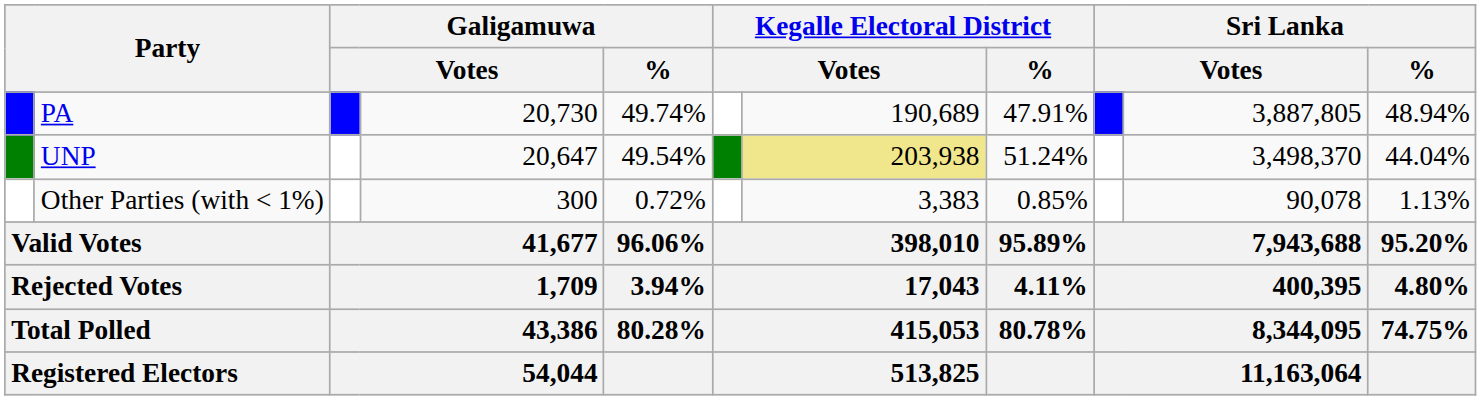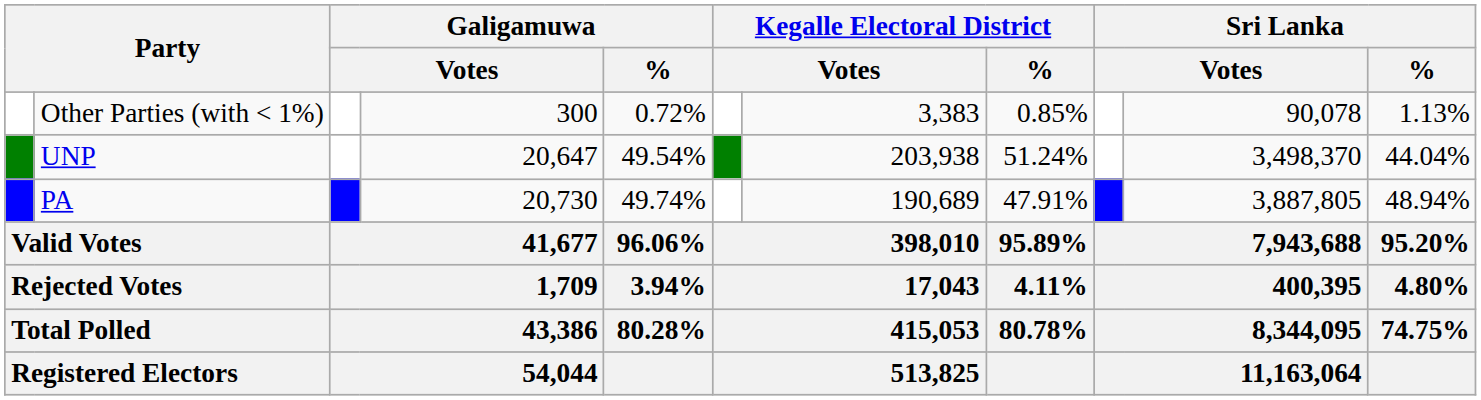rows swapped: PA <-> Other Parties (with < 1%)
UNP | column 7: khaki background -> no background
